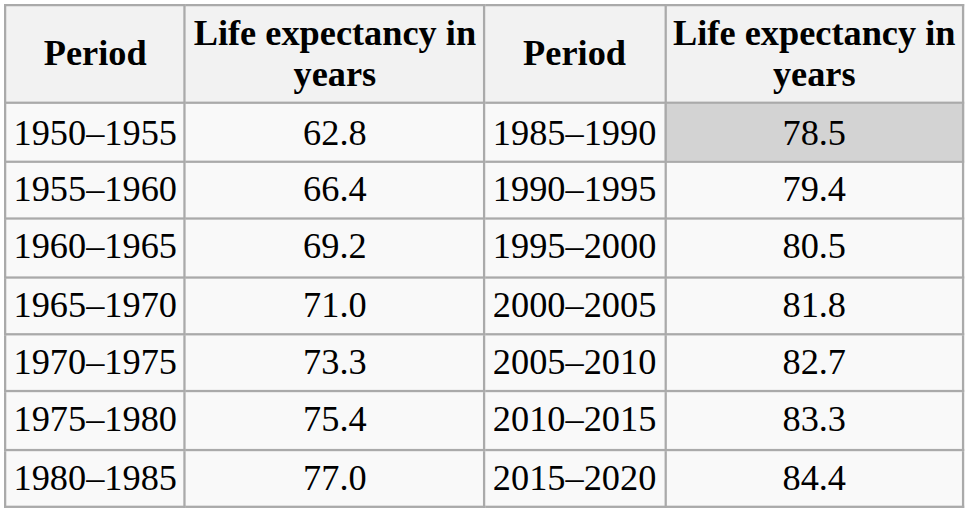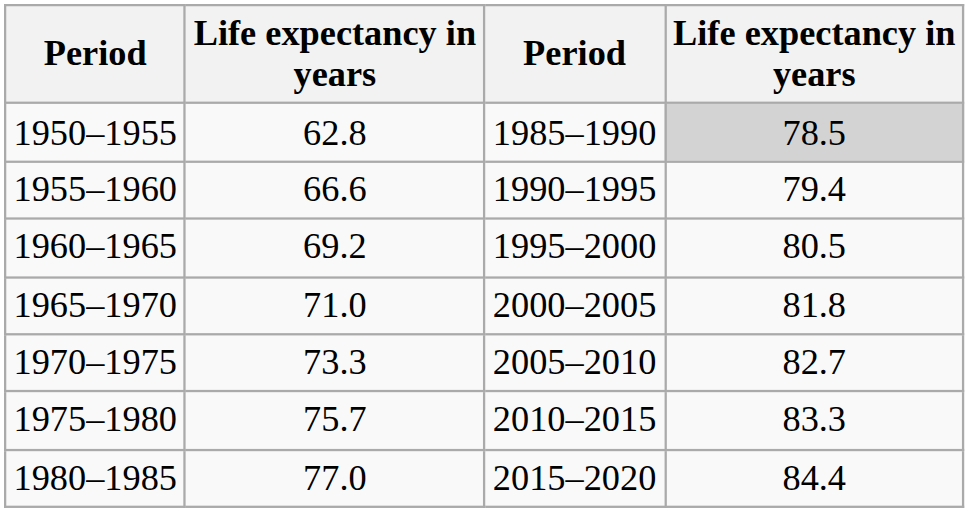1955–1960 | column 2: 66.4 -> 66.6
1975–1980 | column 2: 75.4 -> 75.7
